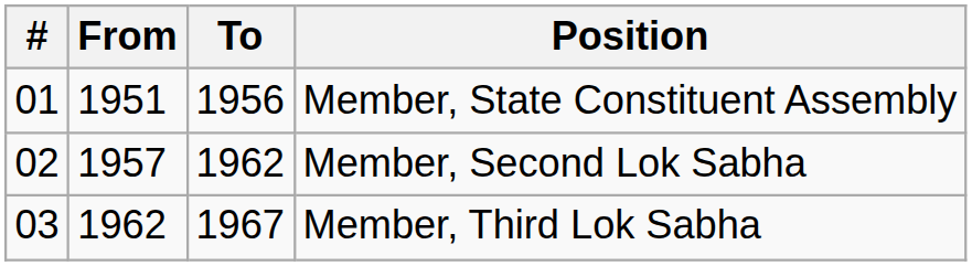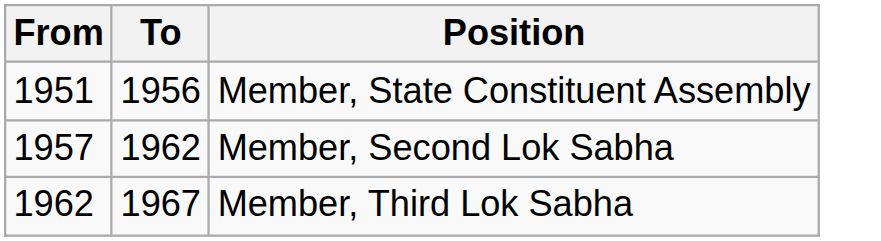- column: # | 01 | 02 | 03
